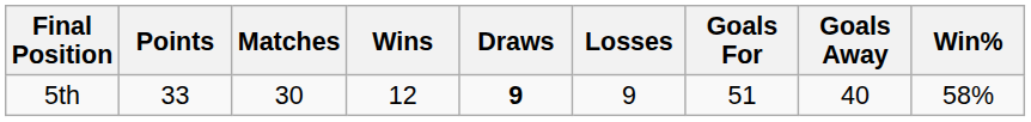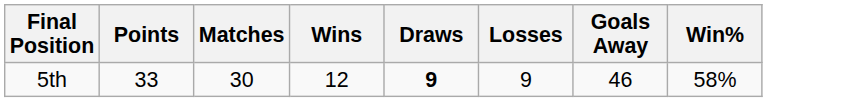- column: Goals For | 51
5th | Goals Away: 40 -> 46
